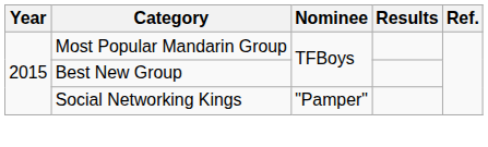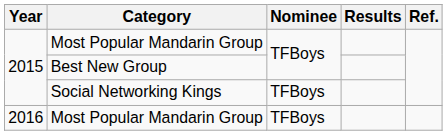Social Networking Kings | Nominee: "Pamper" -> TFBoys
+ row: 2016 | Most Popular Mandarin Group | TFBoys
